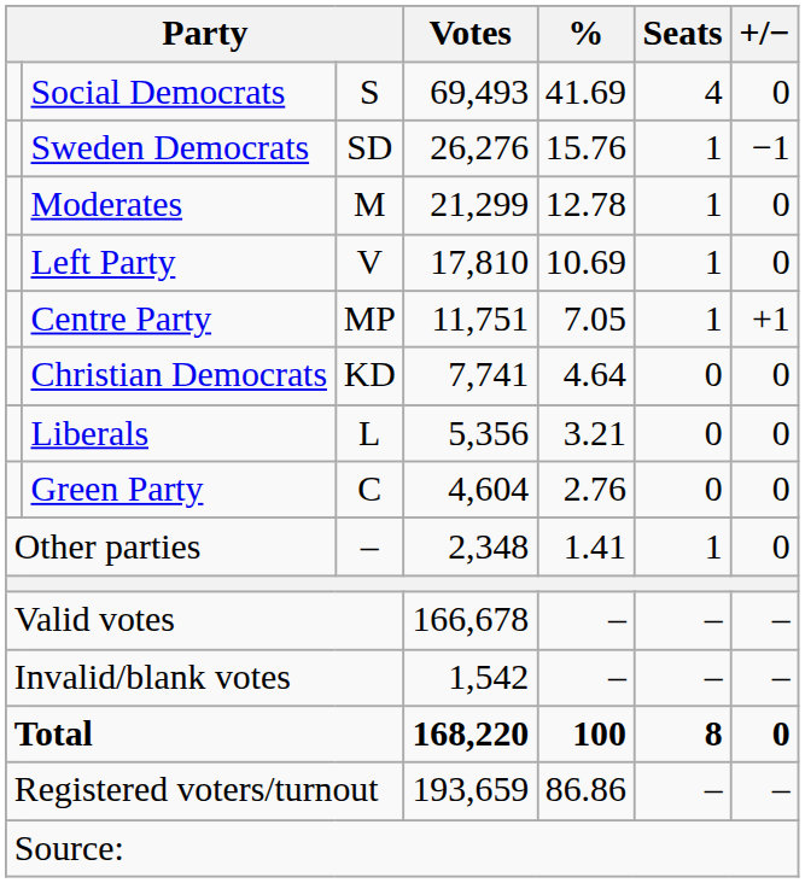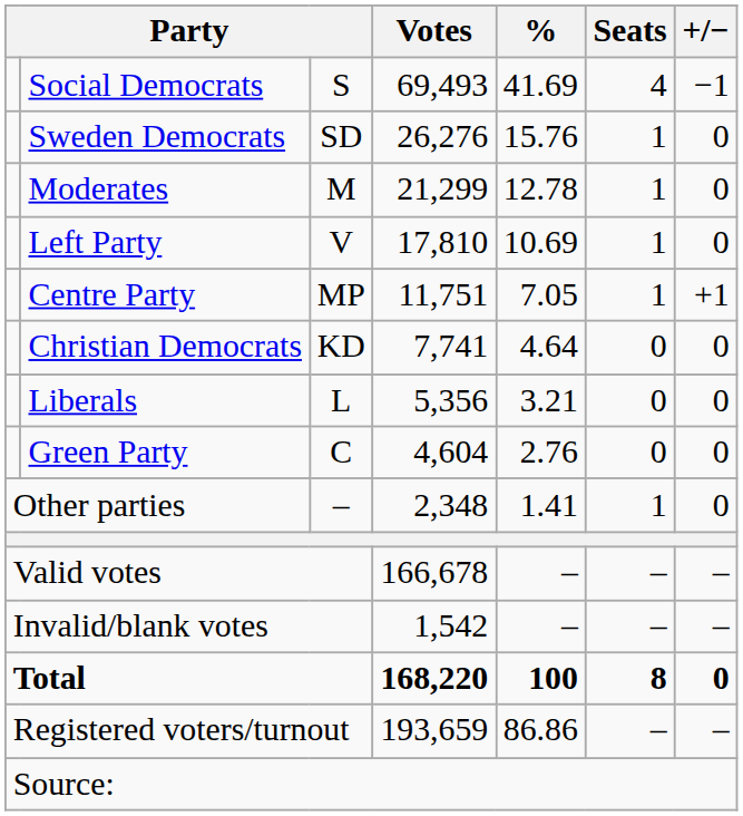Social Democrats | +/−: 0 -> −1
Sweden Democrats | +/−: −1 -> 0
